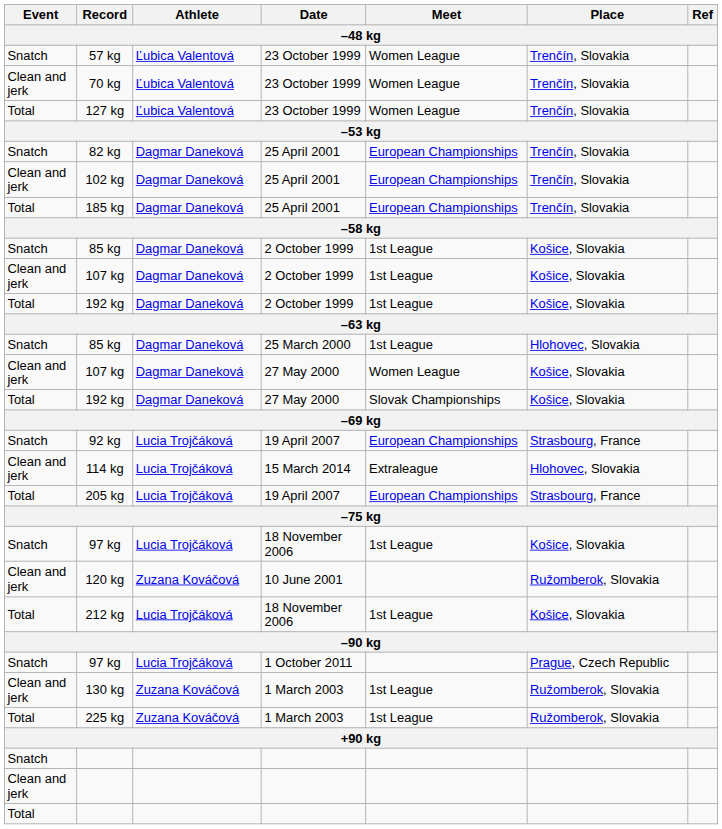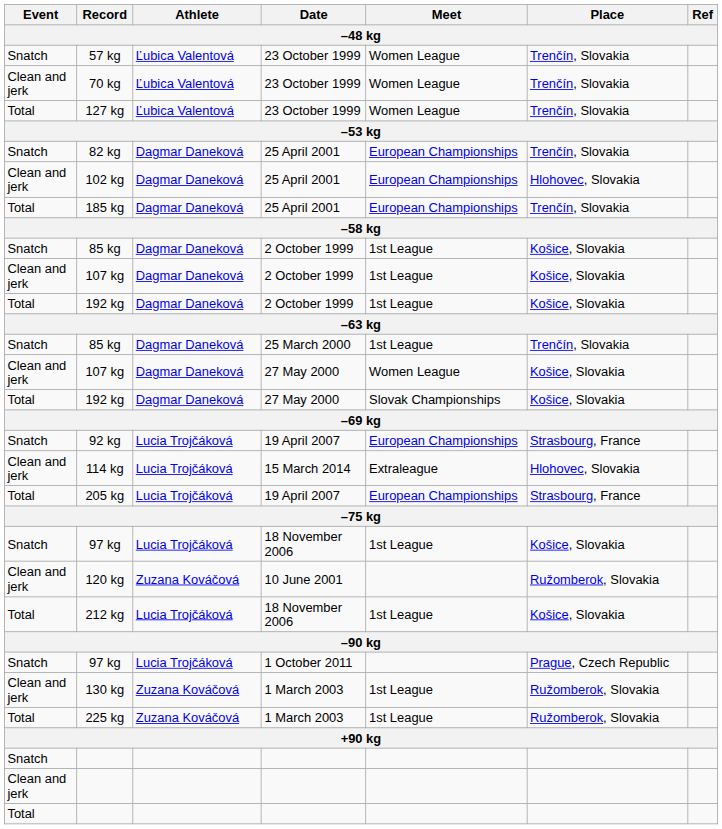102 kg | Place: Trenčín, Slovakia -> Hlohovec, Slovakia
85 kg / 25 March 2000 | Place: Hlohovec, Slovakia -> Trenčín, Slovakia
